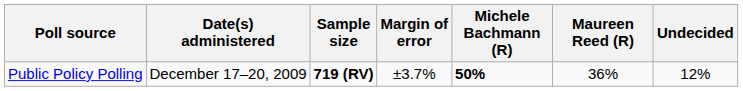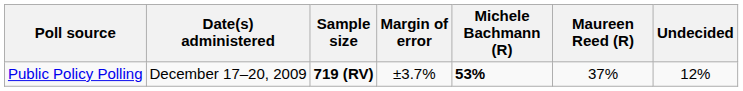Public Policy Polling | Michele Bachmann (R): 50% -> 53%
Public Policy Polling | Maureen Reed (R): 36% -> 37%
